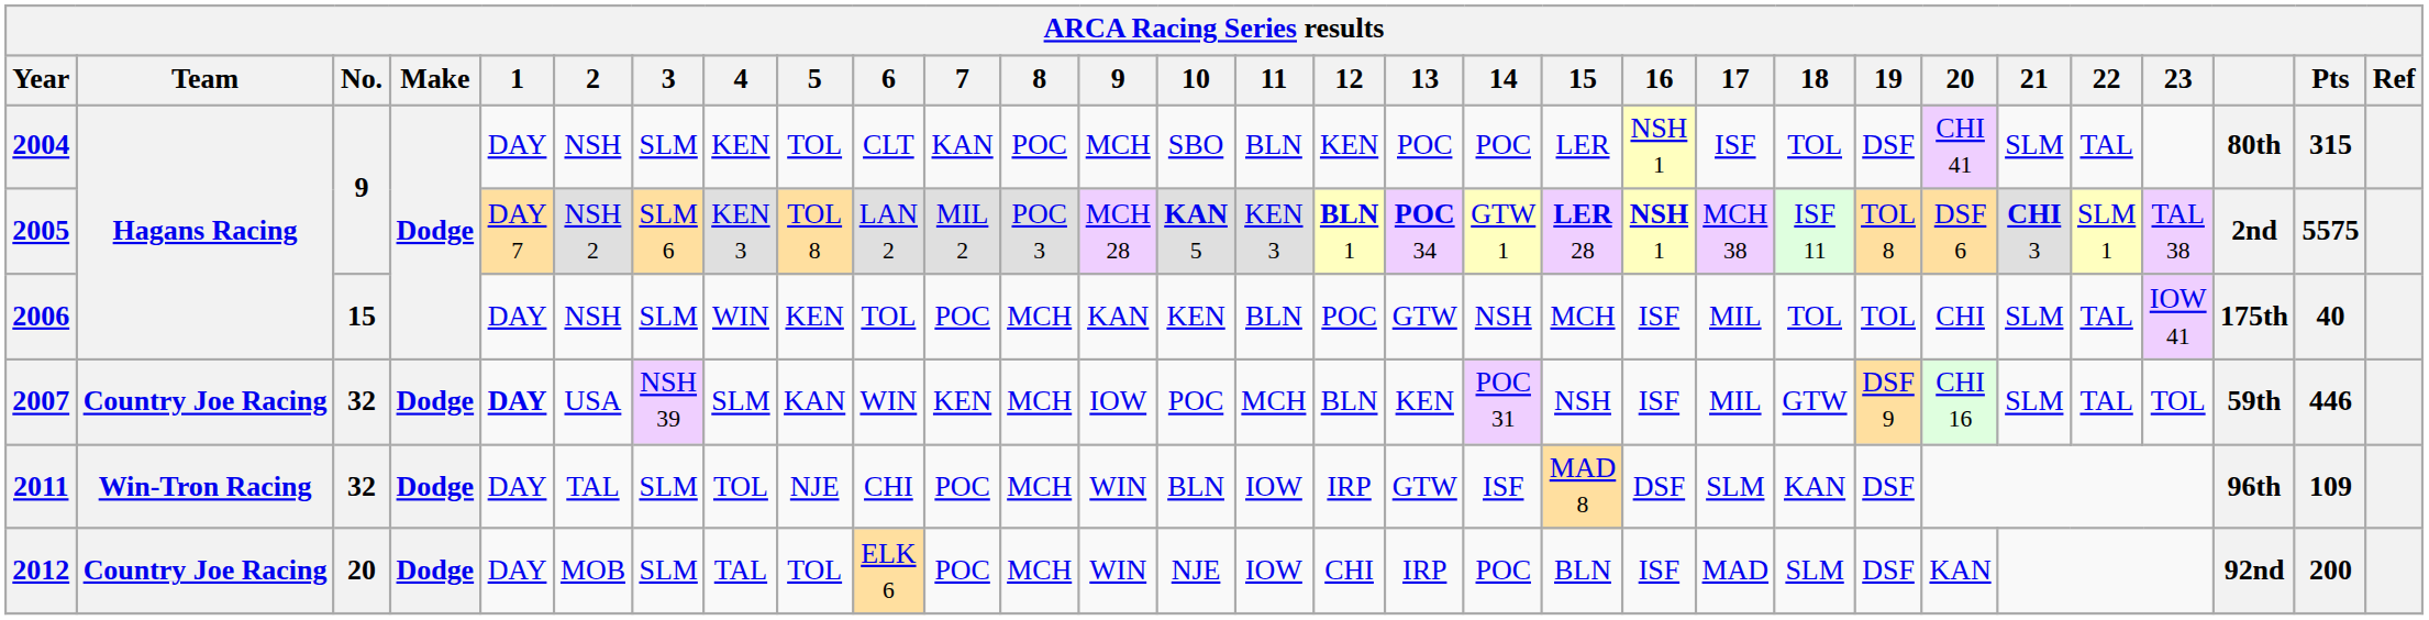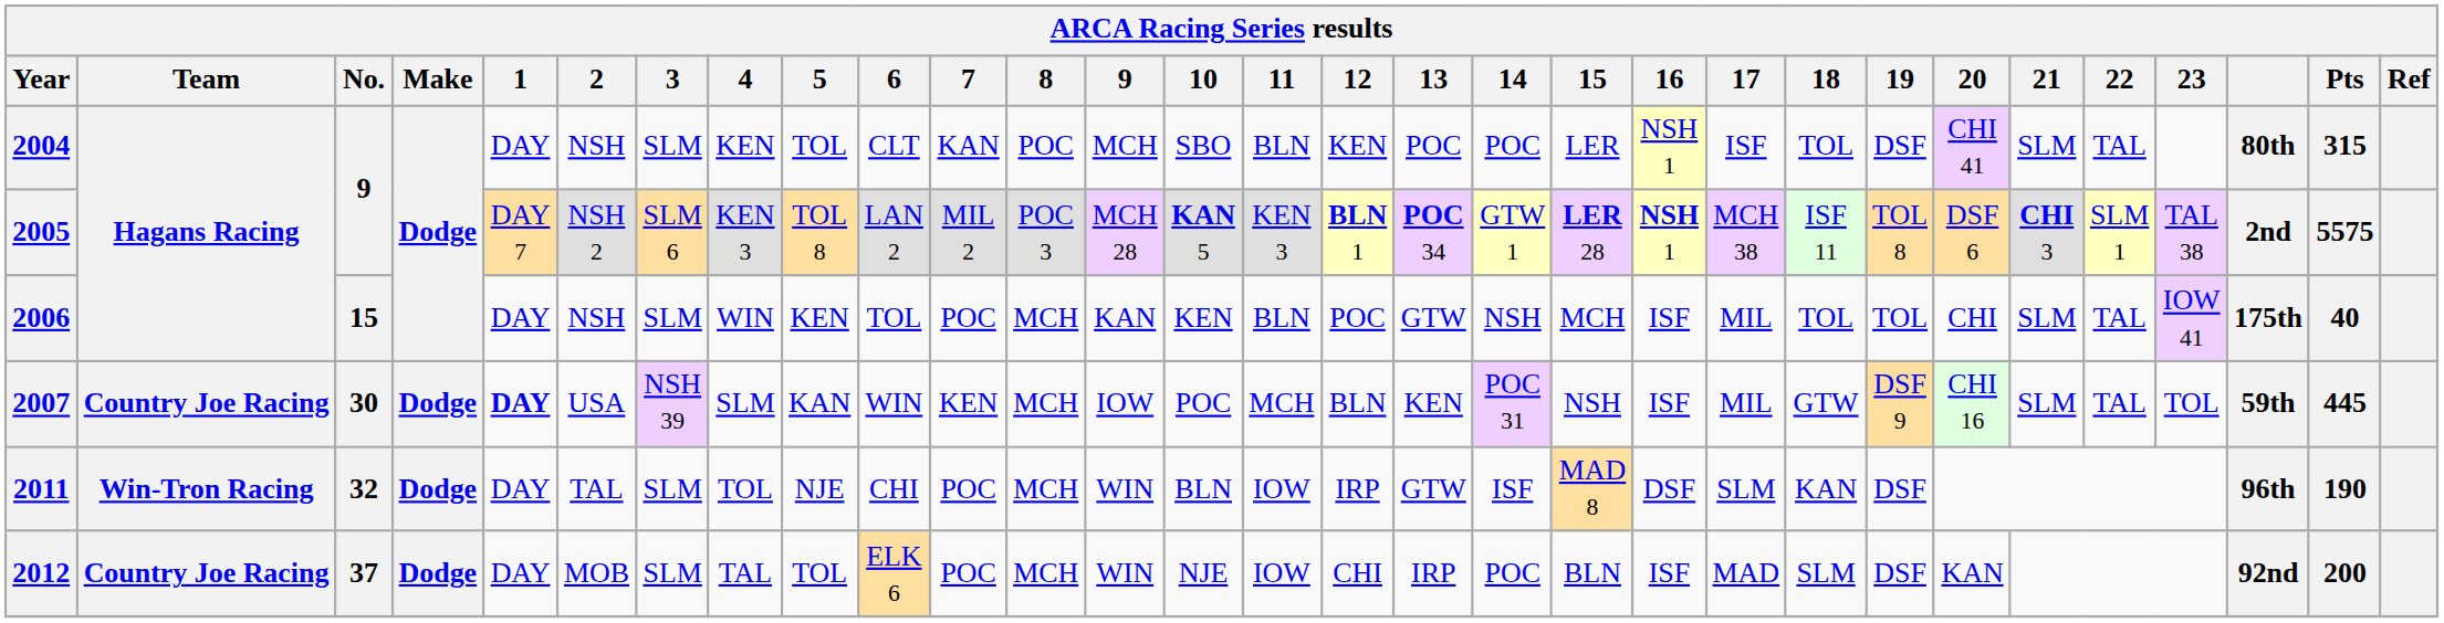2007 | No.: 32 -> 30
2007 | Pts: 446 -> 445
2011 | Pts: 109 -> 190
2012 | No.: 20 -> 37
